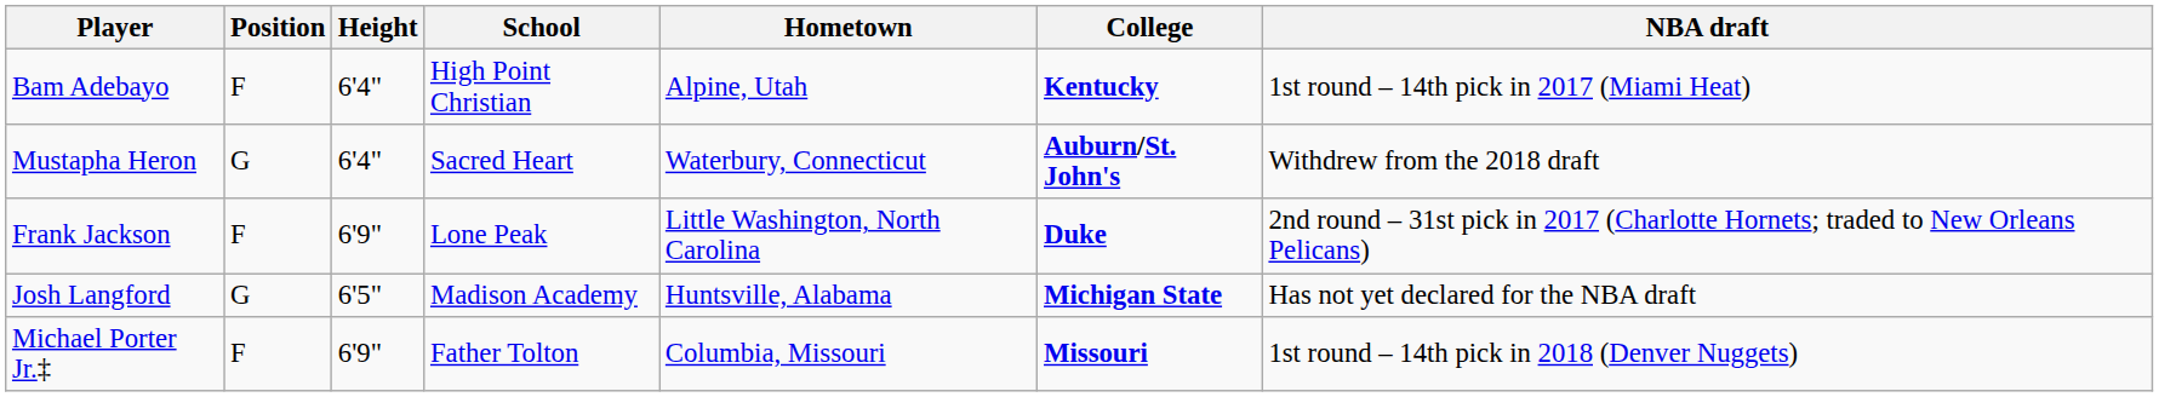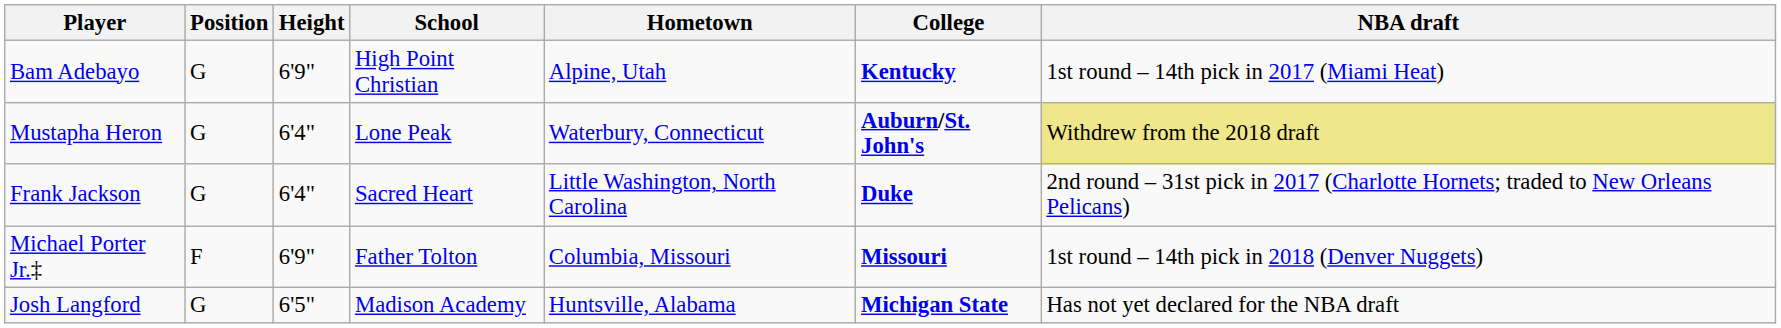Bam Adebayo | Position: F -> G
Bam Adebayo | Height: 6'4" -> 6'9"
Mustapha Heron | School: Sacred Heart -> Lone Peak
Mustapha Heron | NBA draft: no background -> khaki background
Frank Jackson | Position: F -> G
Frank Jackson | Height: 6'9" -> 6'4"
Frank Jackson | School: Lone Peak -> Sacred Heart
rows swapped: Josh Langford <-> Michael Porter Jr.‡
